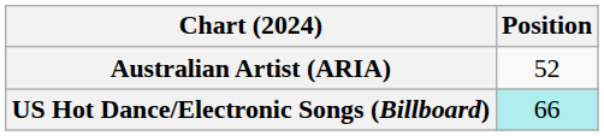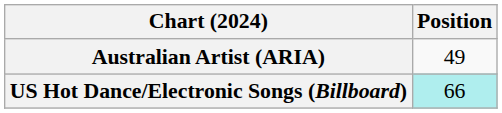Australian Artist (ARIA) | Position: 52 -> 49
